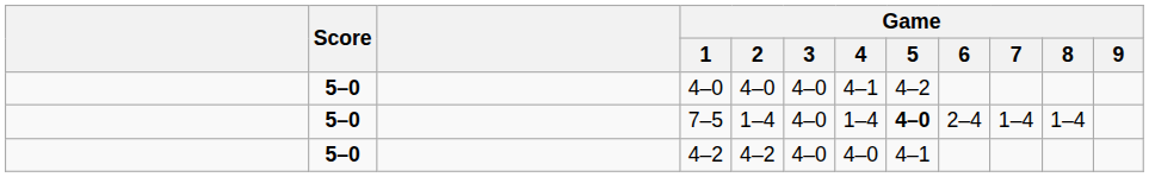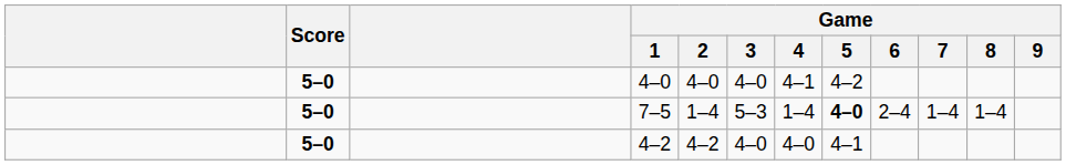7–5 | Game / 3: 4–0 -> 5–3
